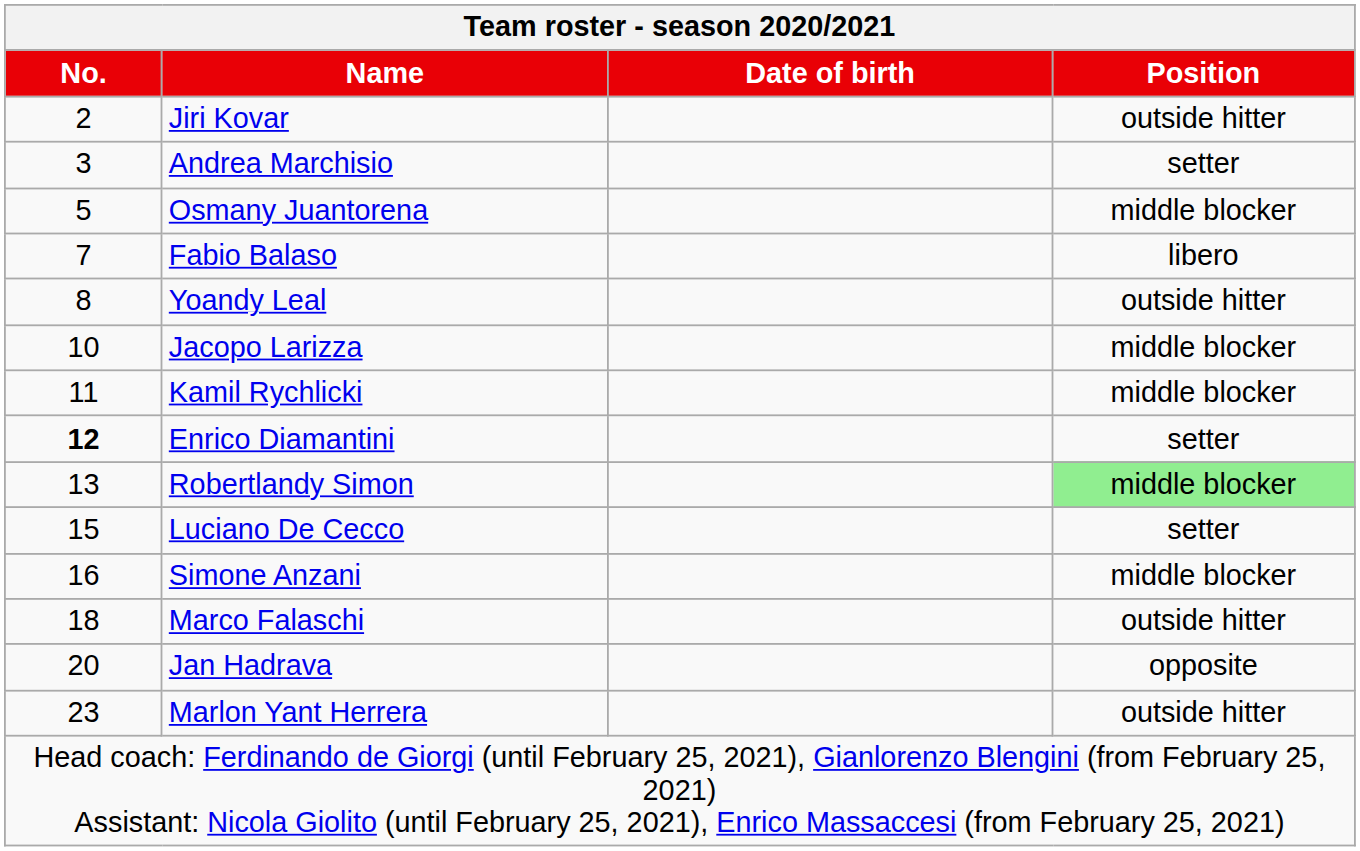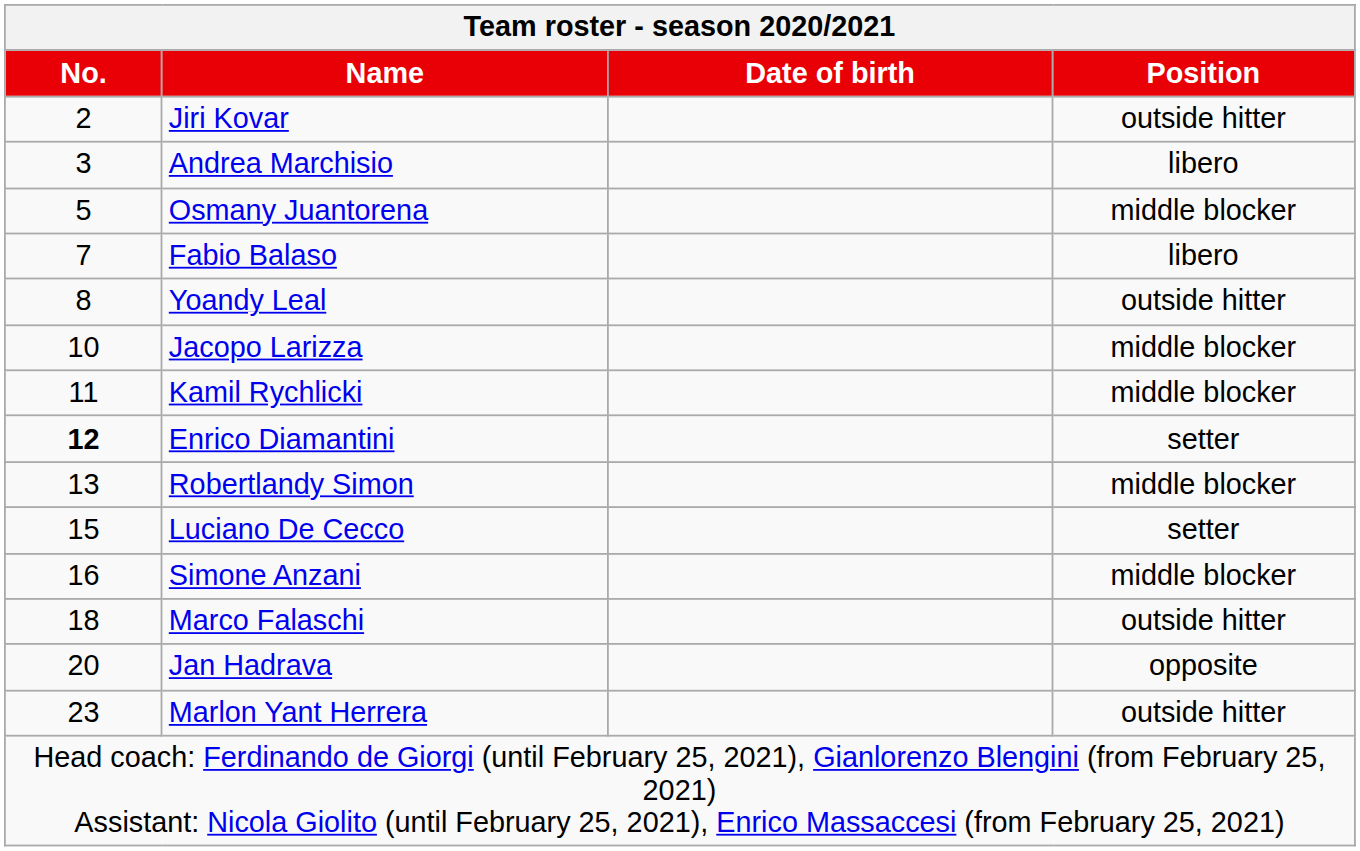Andrea Marchisio | Position: setter -> libero
Robertlandy Simon | Position: lightgreen background -> no background
